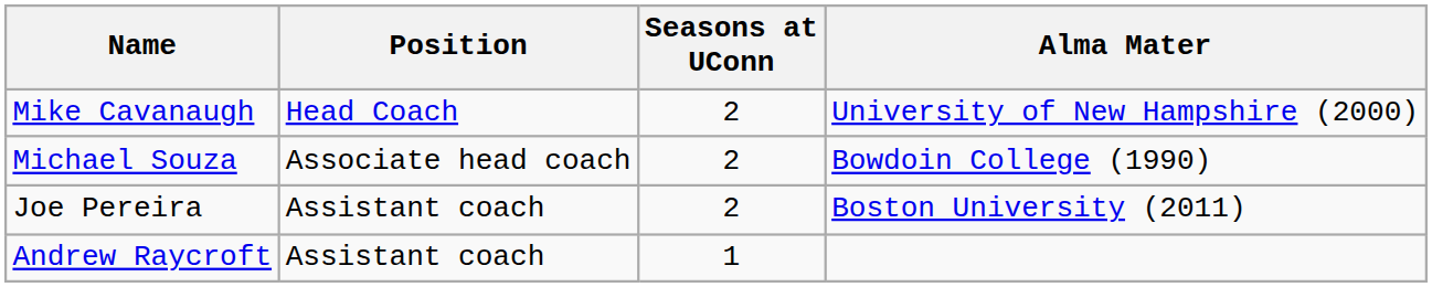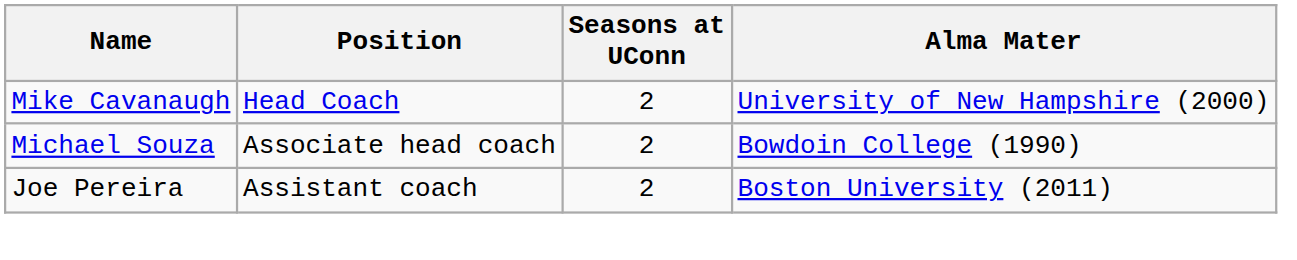- row: Andrew Raycroft | Assistant coach | 1
